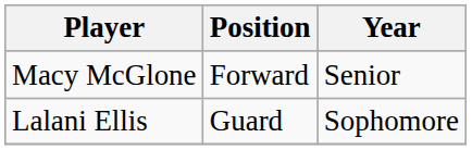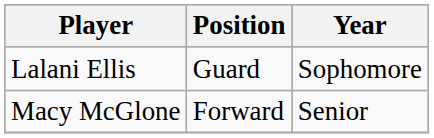rows swapped: Macy McGlone <-> Lalani Ellis
